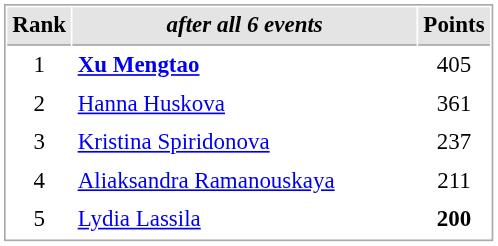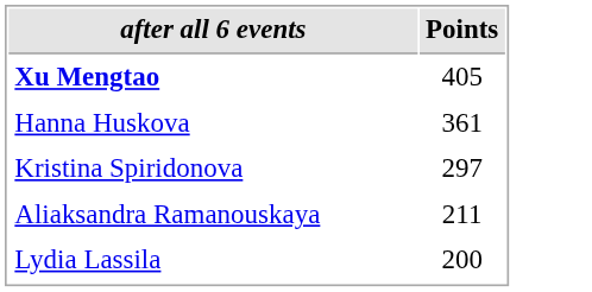- column: Rank | 1 | 2 | 3 | 4 | 5
Kristina Spiridonova | Points: 237 -> 297
Lydia Lassila | Points: bold -> normal
